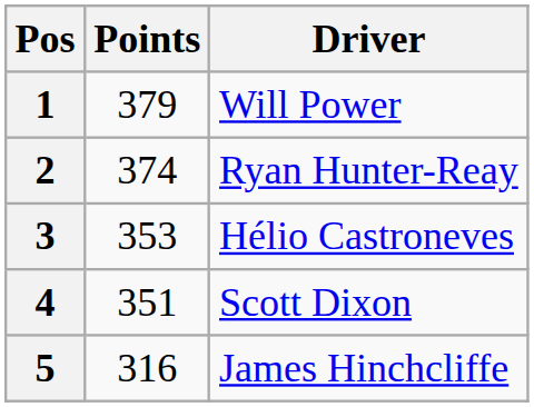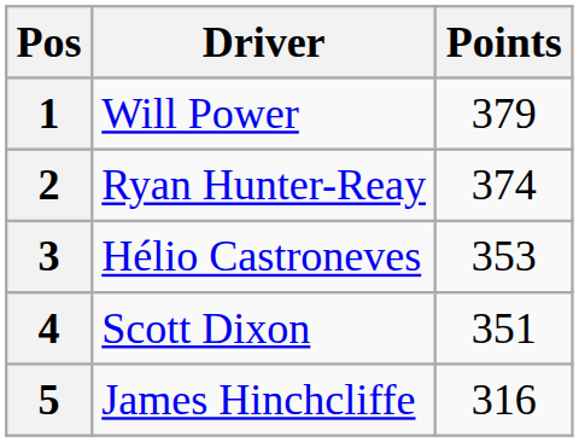columns swapped: Driver <-> Points
